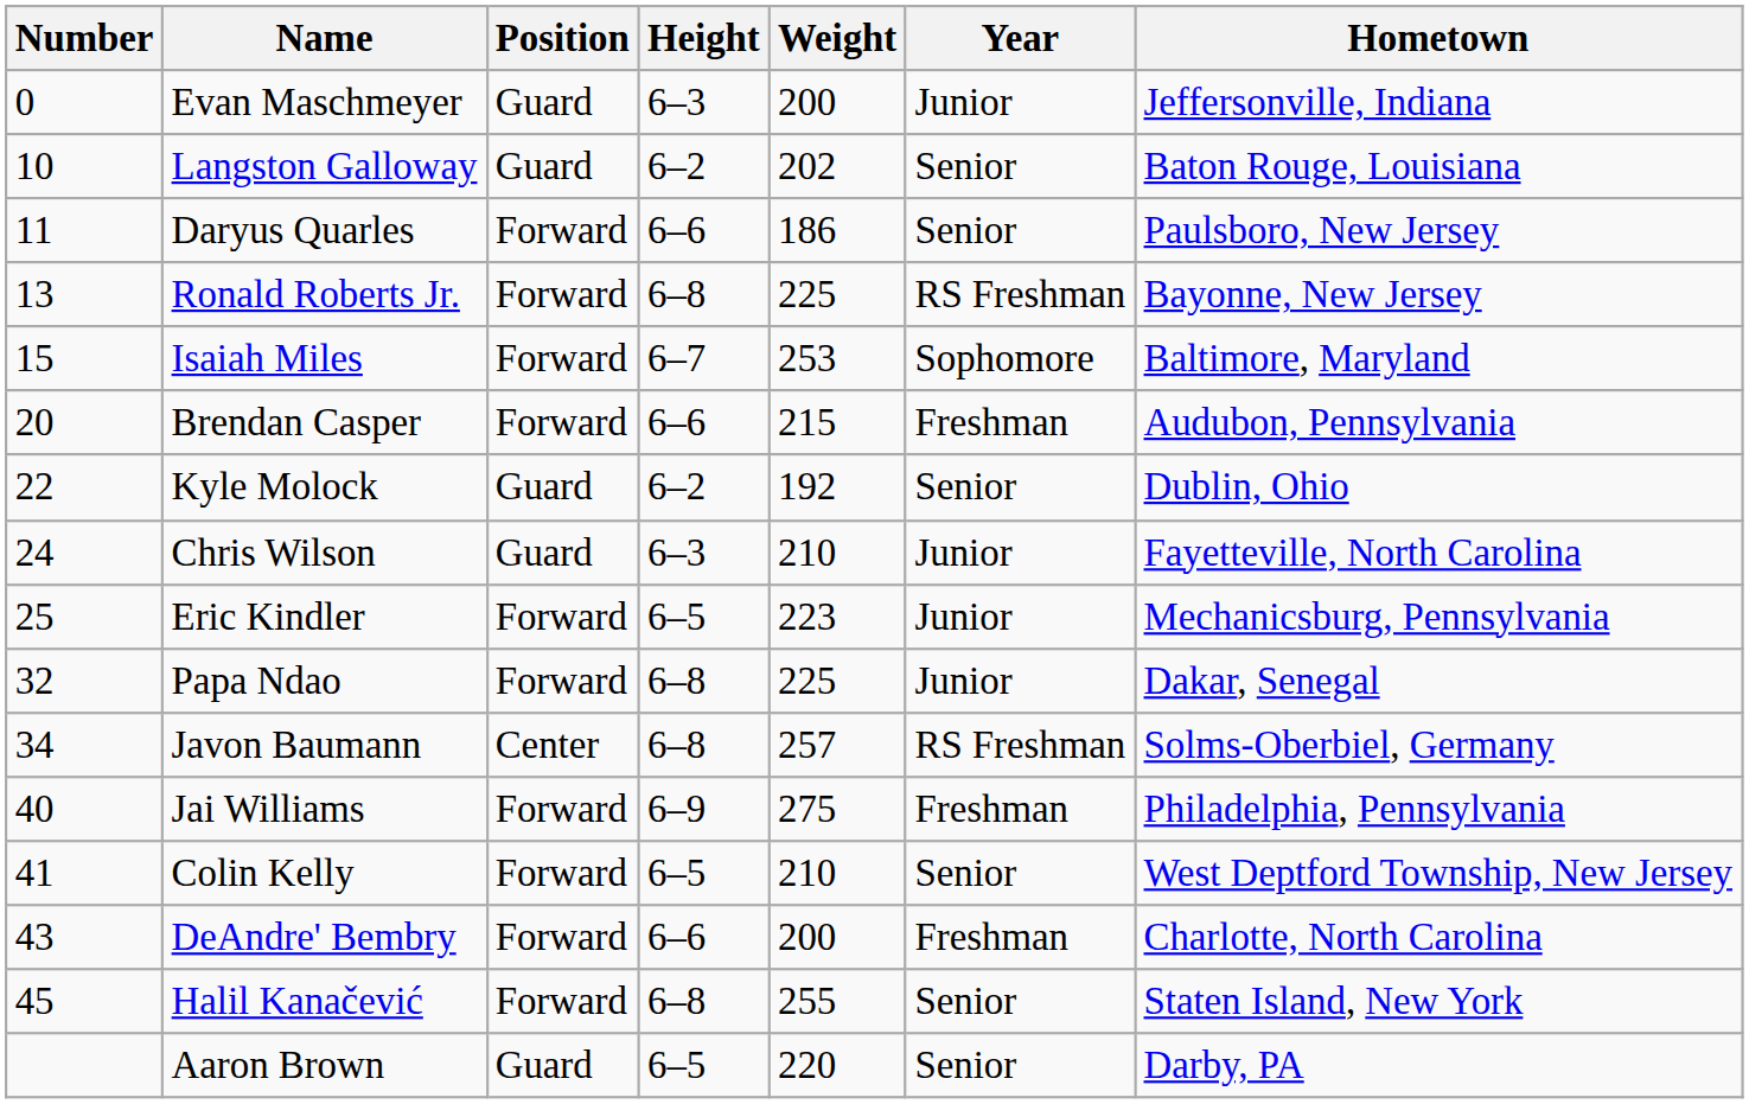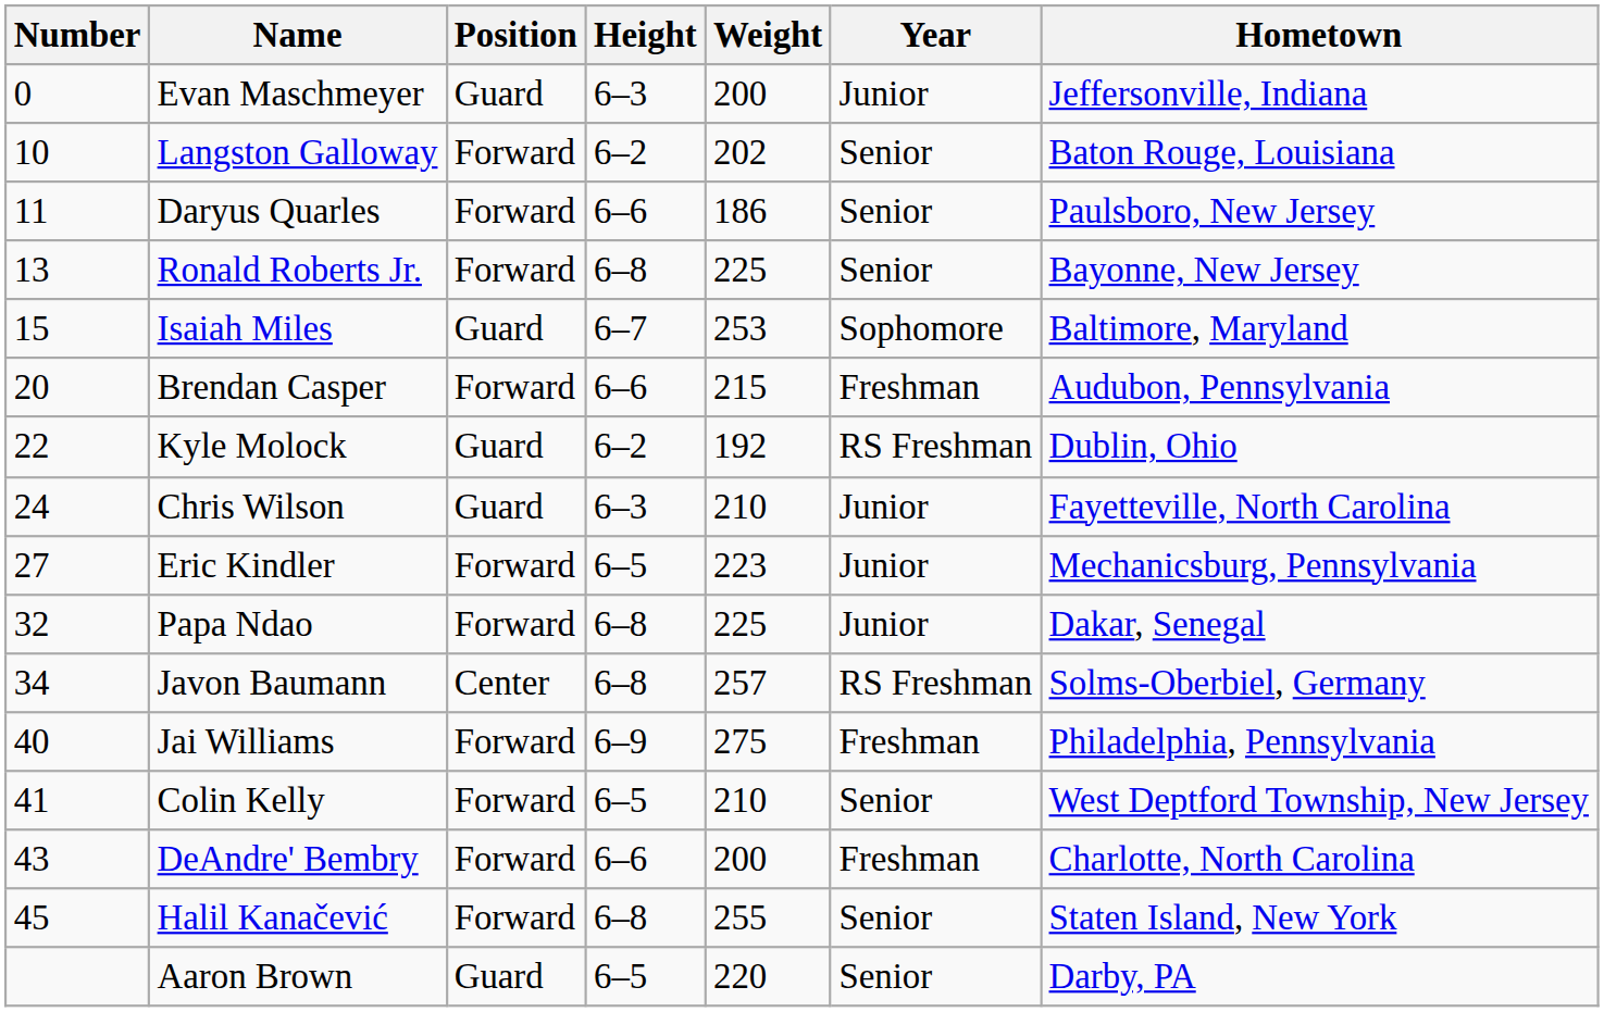Langston Galloway | Position: Guard -> Forward
Ronald Roberts Jr. | Year: RS Freshman -> Senior
Isaiah Miles | Position: Forward -> Guard
Kyle Molock | Year: Senior -> RS Freshman
Eric Kindler | Number: 25 -> 27
